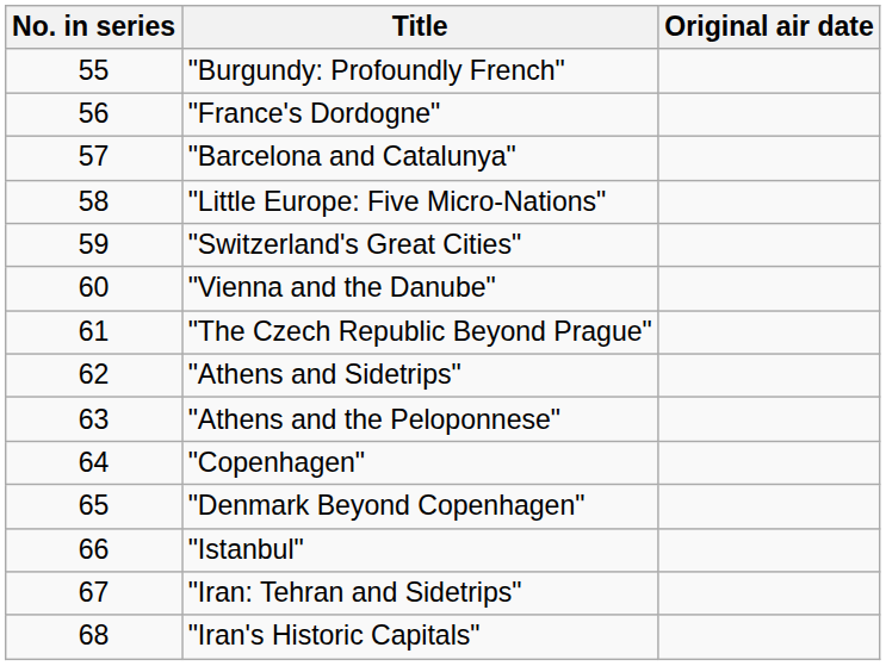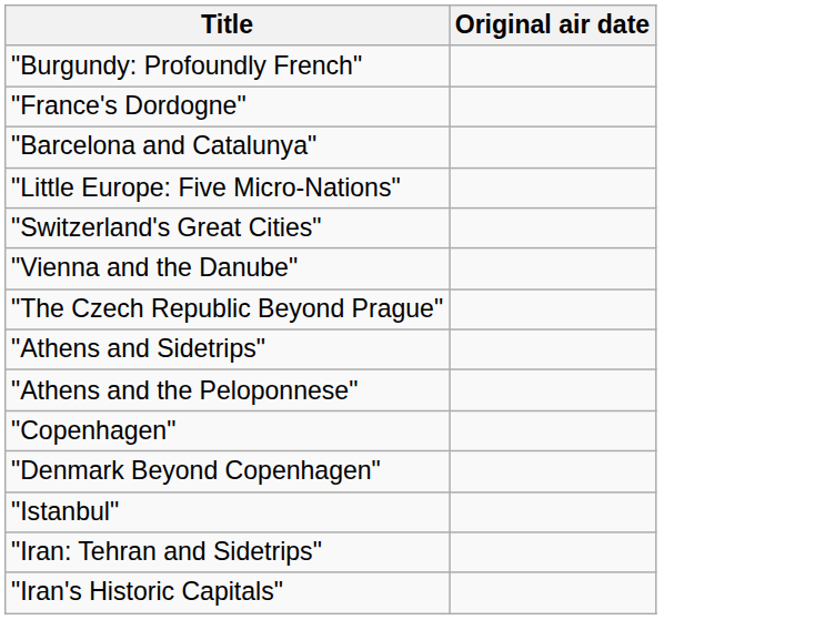- column: No. in series | 55 | 56 | 57 | 58 | 59 | 60 | 61 | 62 | 63 | 64 | 65 | 66 | 67 | 68
